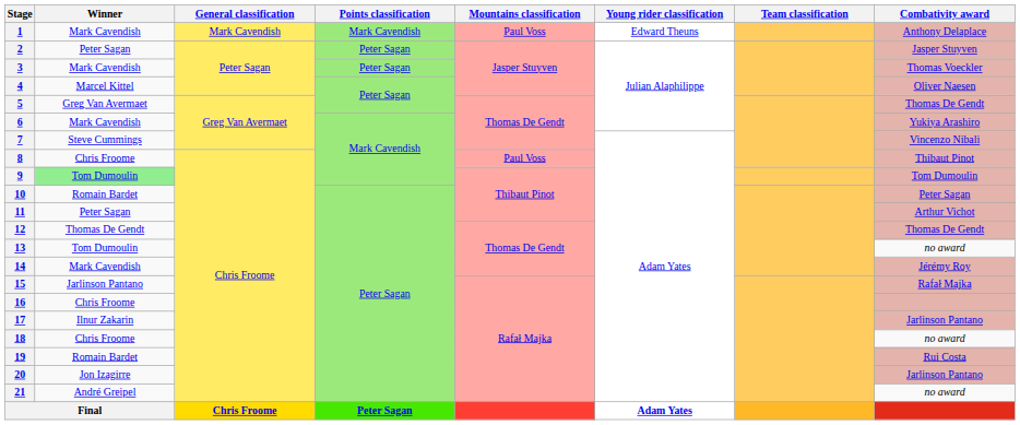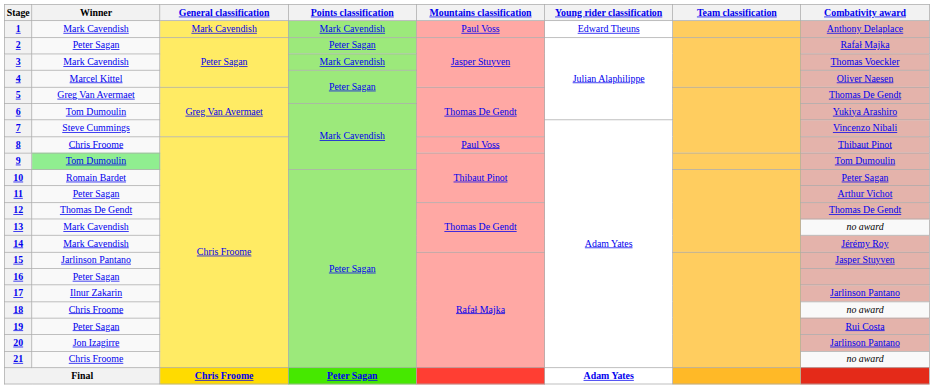2 | Combativity award: Jasper Stuyven -> Rafał Majka
3 | Points classification: Peter Sagan -> Mark Cavendish
6 | Winner: Mark Cavendish -> Tom Dumoulin
13 | Winner: Tom Dumoulin -> Mark Cavendish
15 | Combativity award: Rafał Majka -> Jasper Stuyven
16 | Winner: Chris Froome -> Peter Sagan
19 | Winner: Romain Bardet -> Peter Sagan
21 | Winner: André Greipel -> Chris Froome
